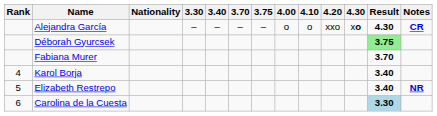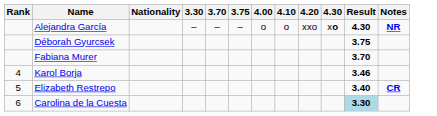- column: 3.40 | –
Alejandra García | Notes: CR -> NR
Déborah Gyurcsek | Result: lightgreen background -> no background
Karol Borja | Result: 3.40 -> 3.46
Elizabeth Restrepo | Notes: NR -> CR
